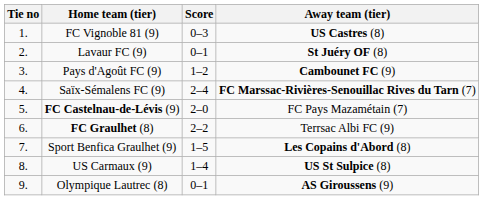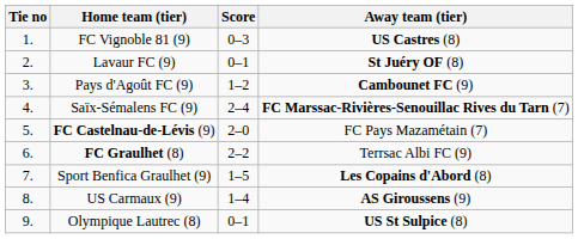US Carmaux (9) | Away team (tier): US St Sulpice (8) -> AS Giroussens (9)
Olympique Lautrec (8) | Away team (tier): AS Giroussens (9) -> US St Sulpice (8)
